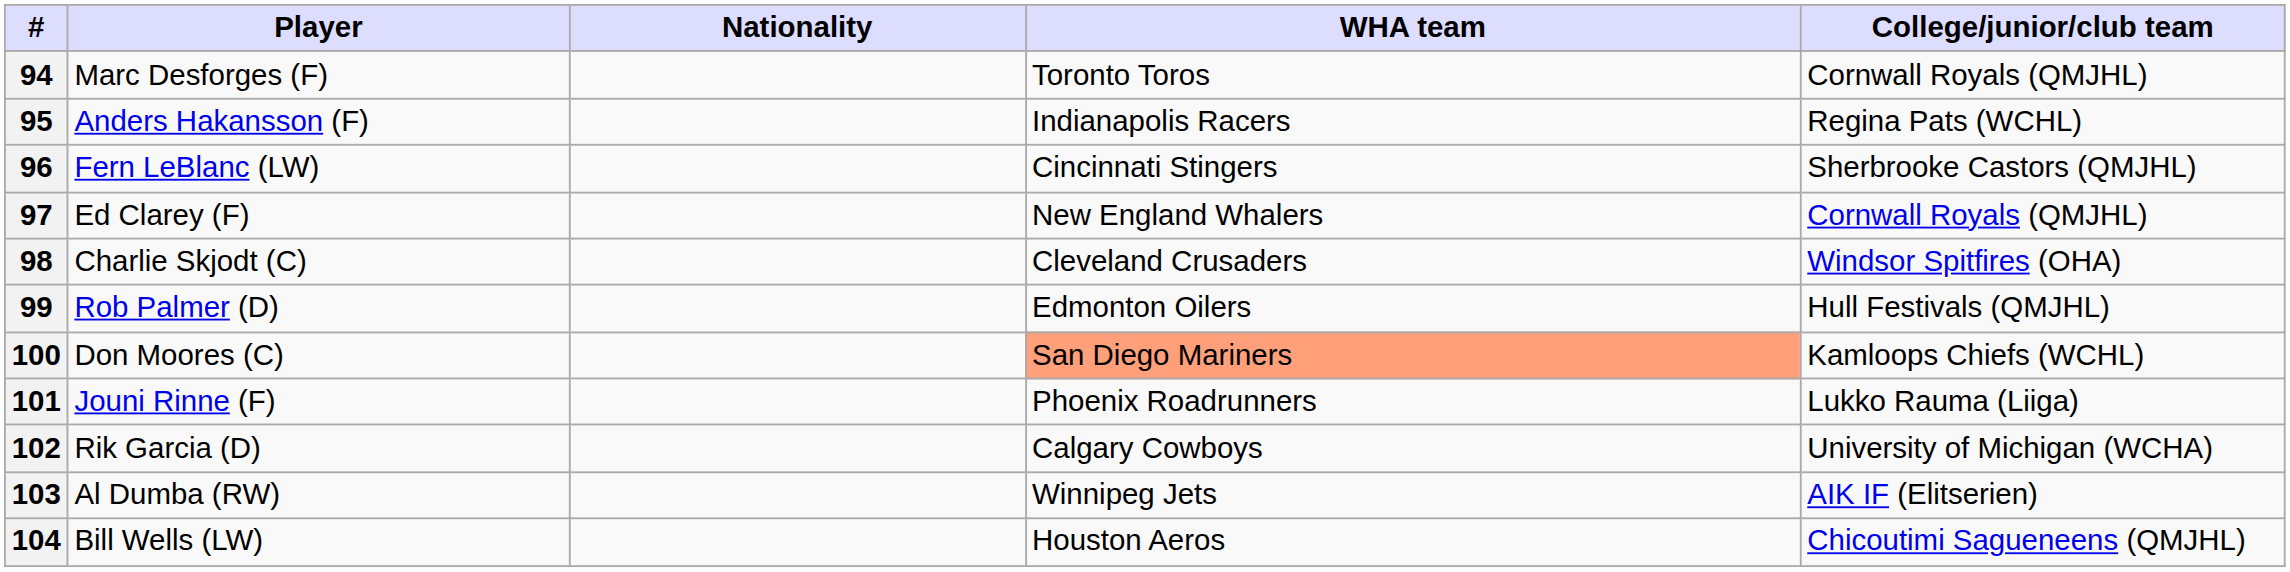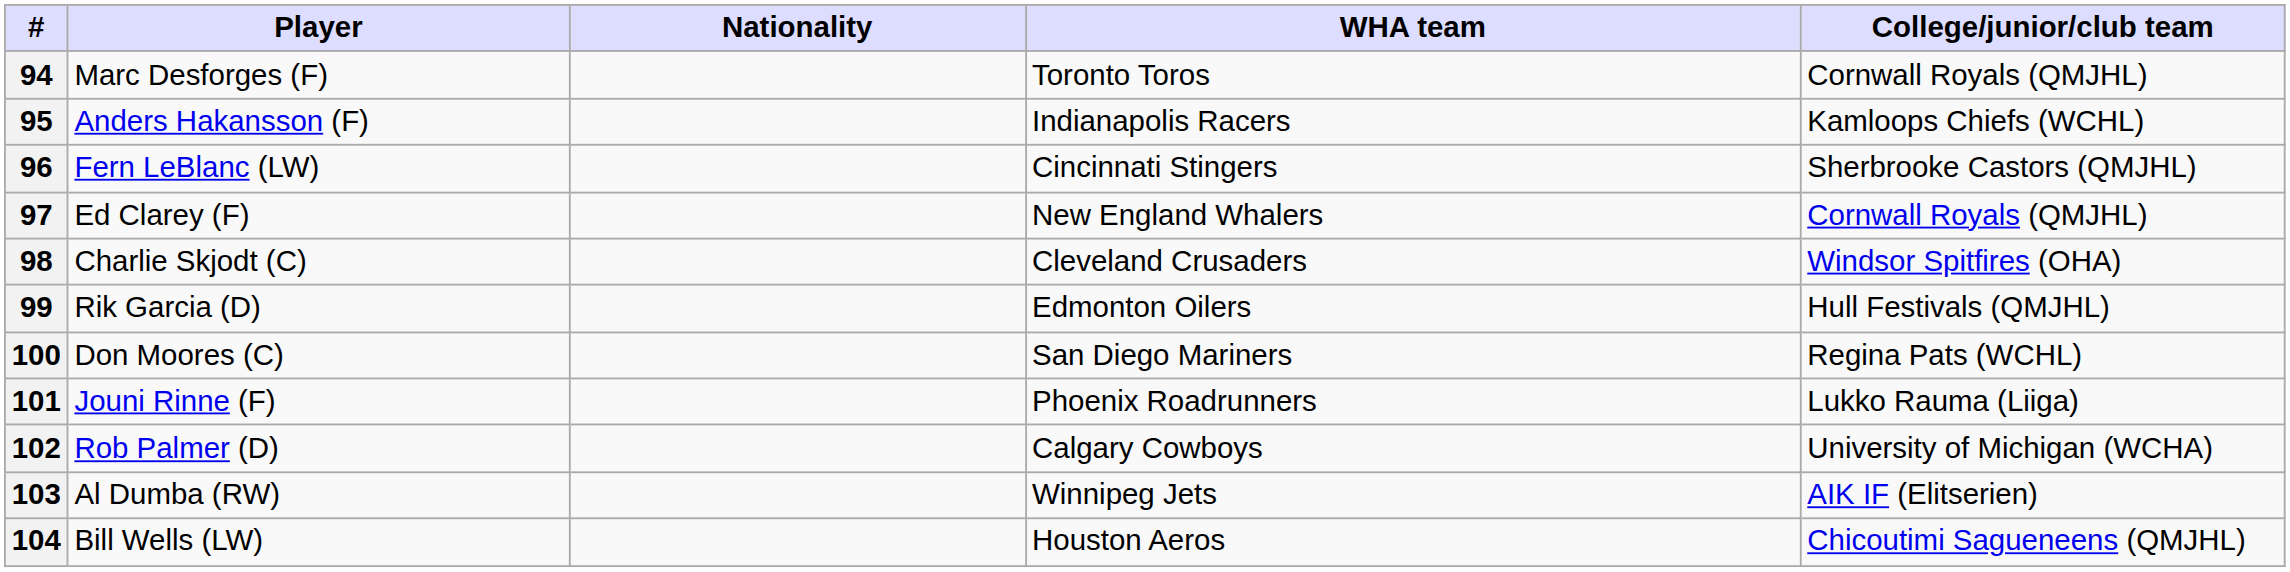95 | College/junior/club team: Regina Pats (WCHL) -> Kamloops Chiefs (WCHL)
99 | Player: Rob Palmer (D) -> Rik Garcia (D)
100 | WHA team: lightsalmon background -> no background
100 | College/junior/club team: Kamloops Chiefs (WCHL) -> Regina Pats (WCHL)
102 | Player: Rik Garcia (D) -> Rob Palmer (D)
